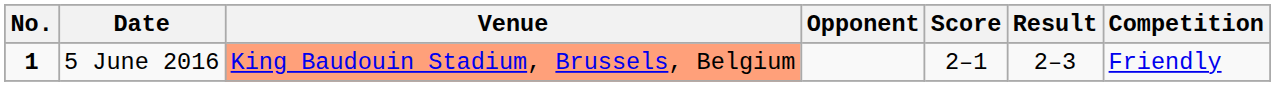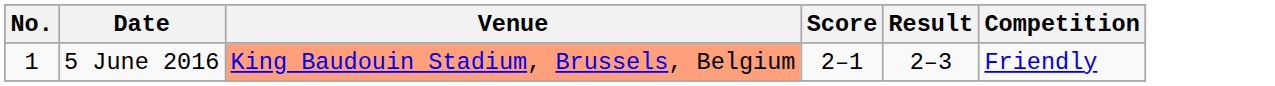- column: Opponent
5 June 2016 | No.: bold -> normal
